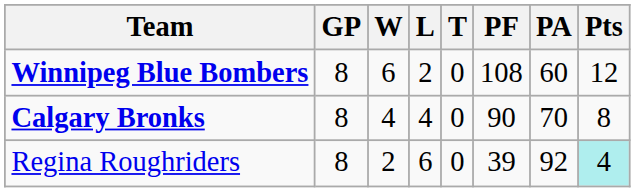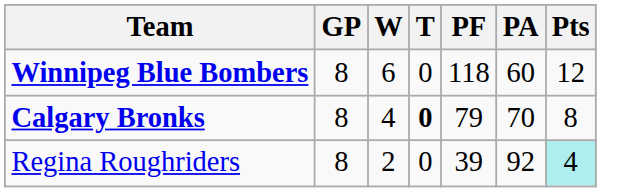- column: L | 2 | 4 | 6
Winnipeg Blue Bombers | PF: 108 -> 118
Calgary Bronks | T: normal -> bold
Calgary Bronks | PF: 90 -> 79
